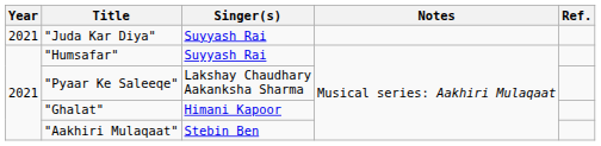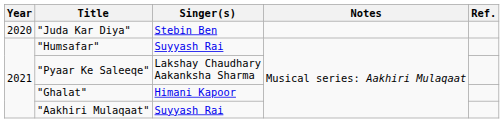"Juda Kar Diya" | Year: 2021 -> 2020
"Juda Kar Diya" | Singer(s): Suyyash Rai -> Stebin Ben
"Aakhiri Mulaqaat" | Singer(s): Stebin Ben -> Suyyash Rai
